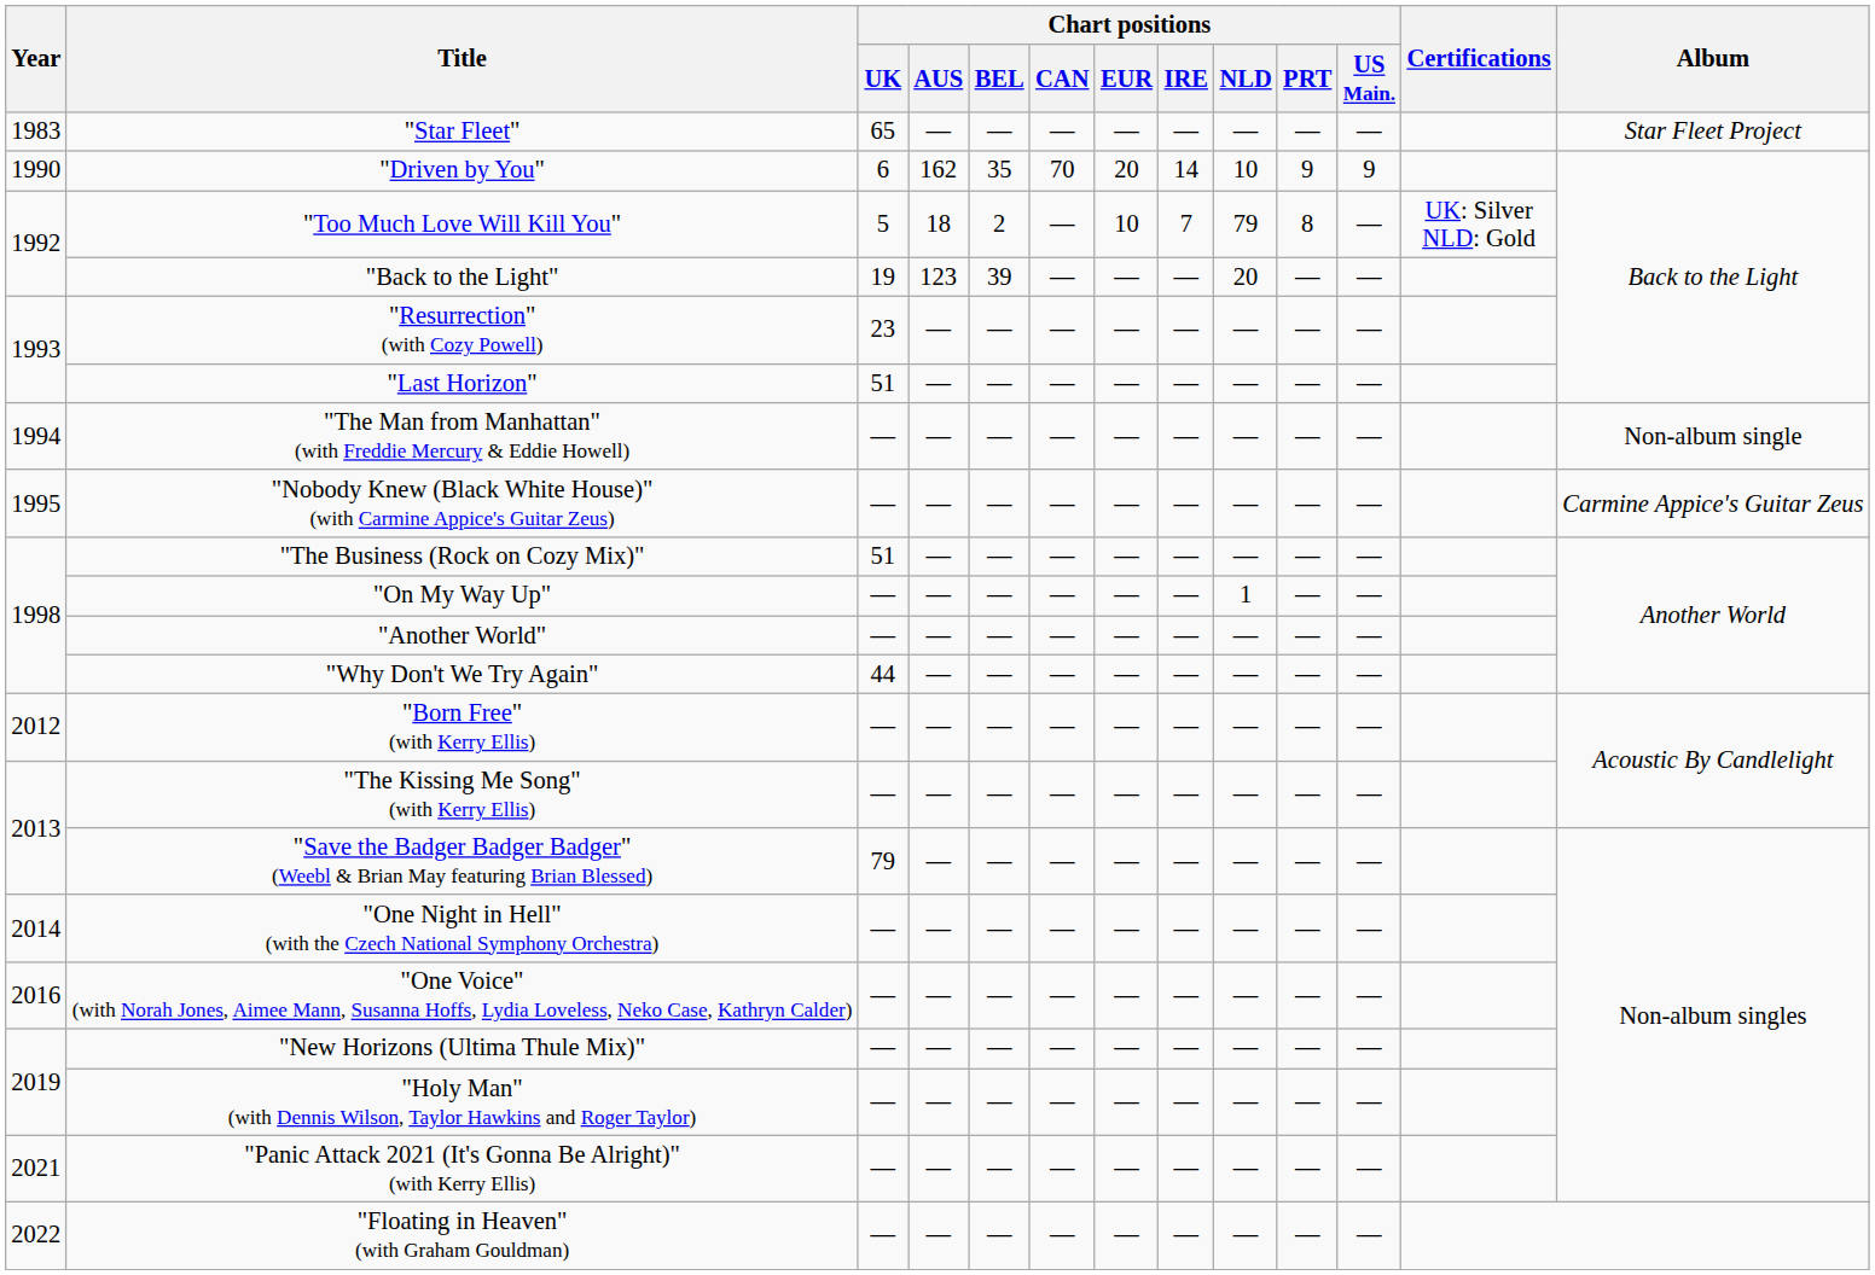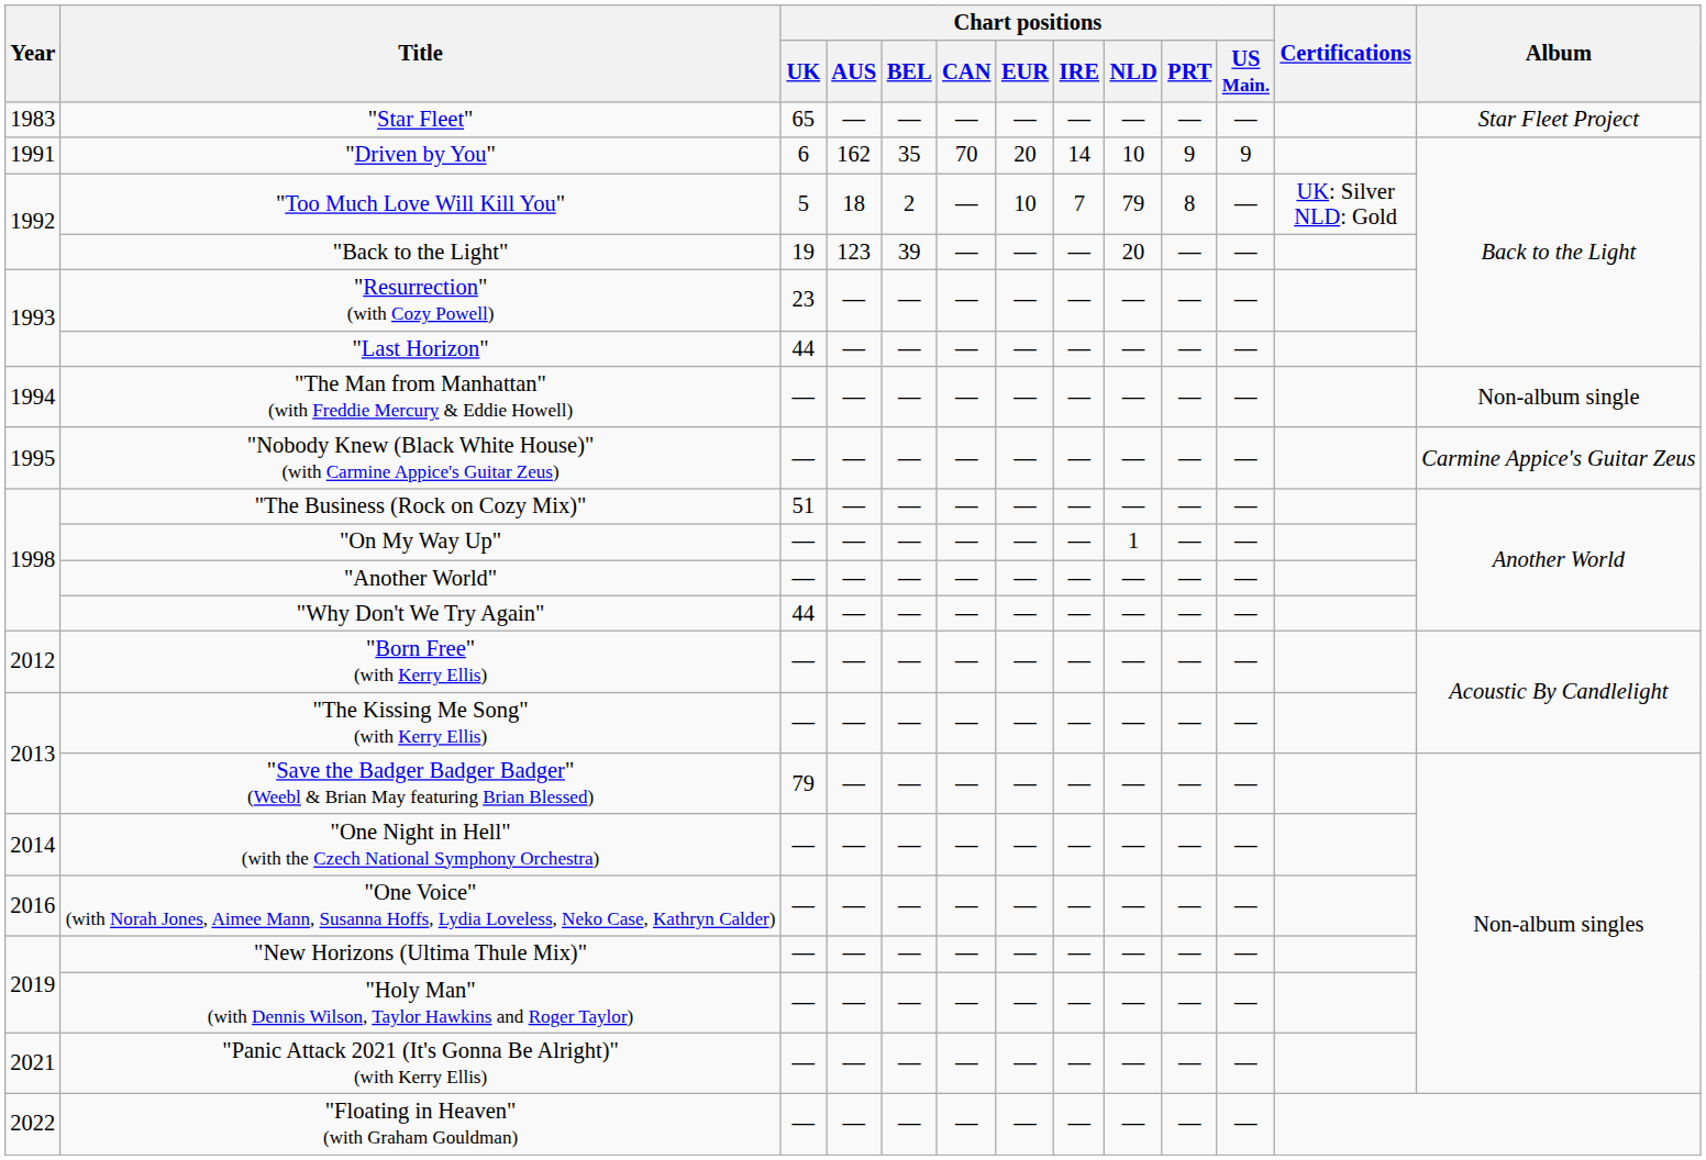"Driven by You" | Year: 1990 -> 1991
"Last Horizon" | Chart positions / UK: 51 -> 44
